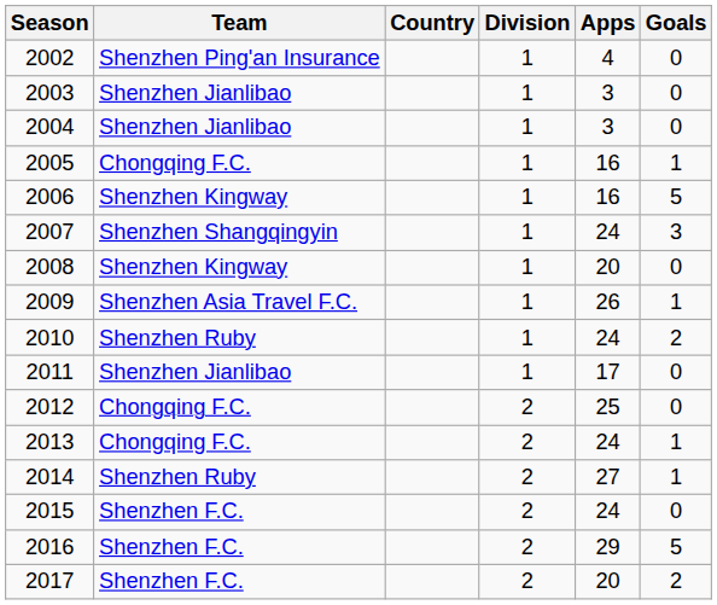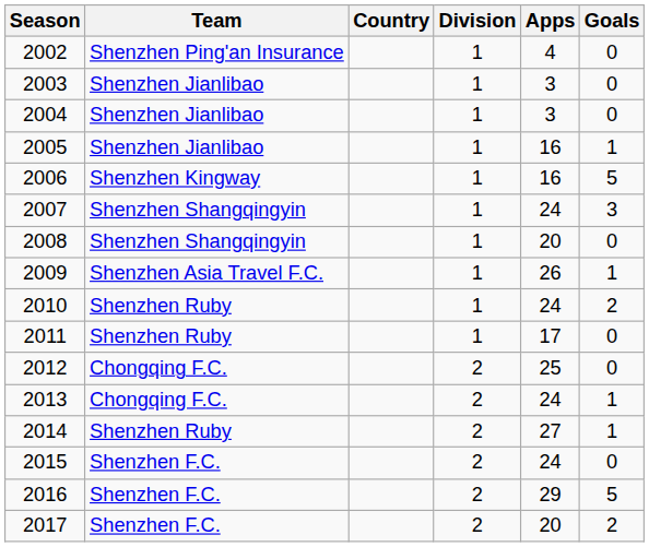2005 | Team: Chongqing F.C. -> Shenzhen Jianlibao
2008 | Team: Shenzhen Kingway -> Shenzhen Shangqingyin
2011 | Team: Shenzhen Jianlibao -> Shenzhen Ruby
